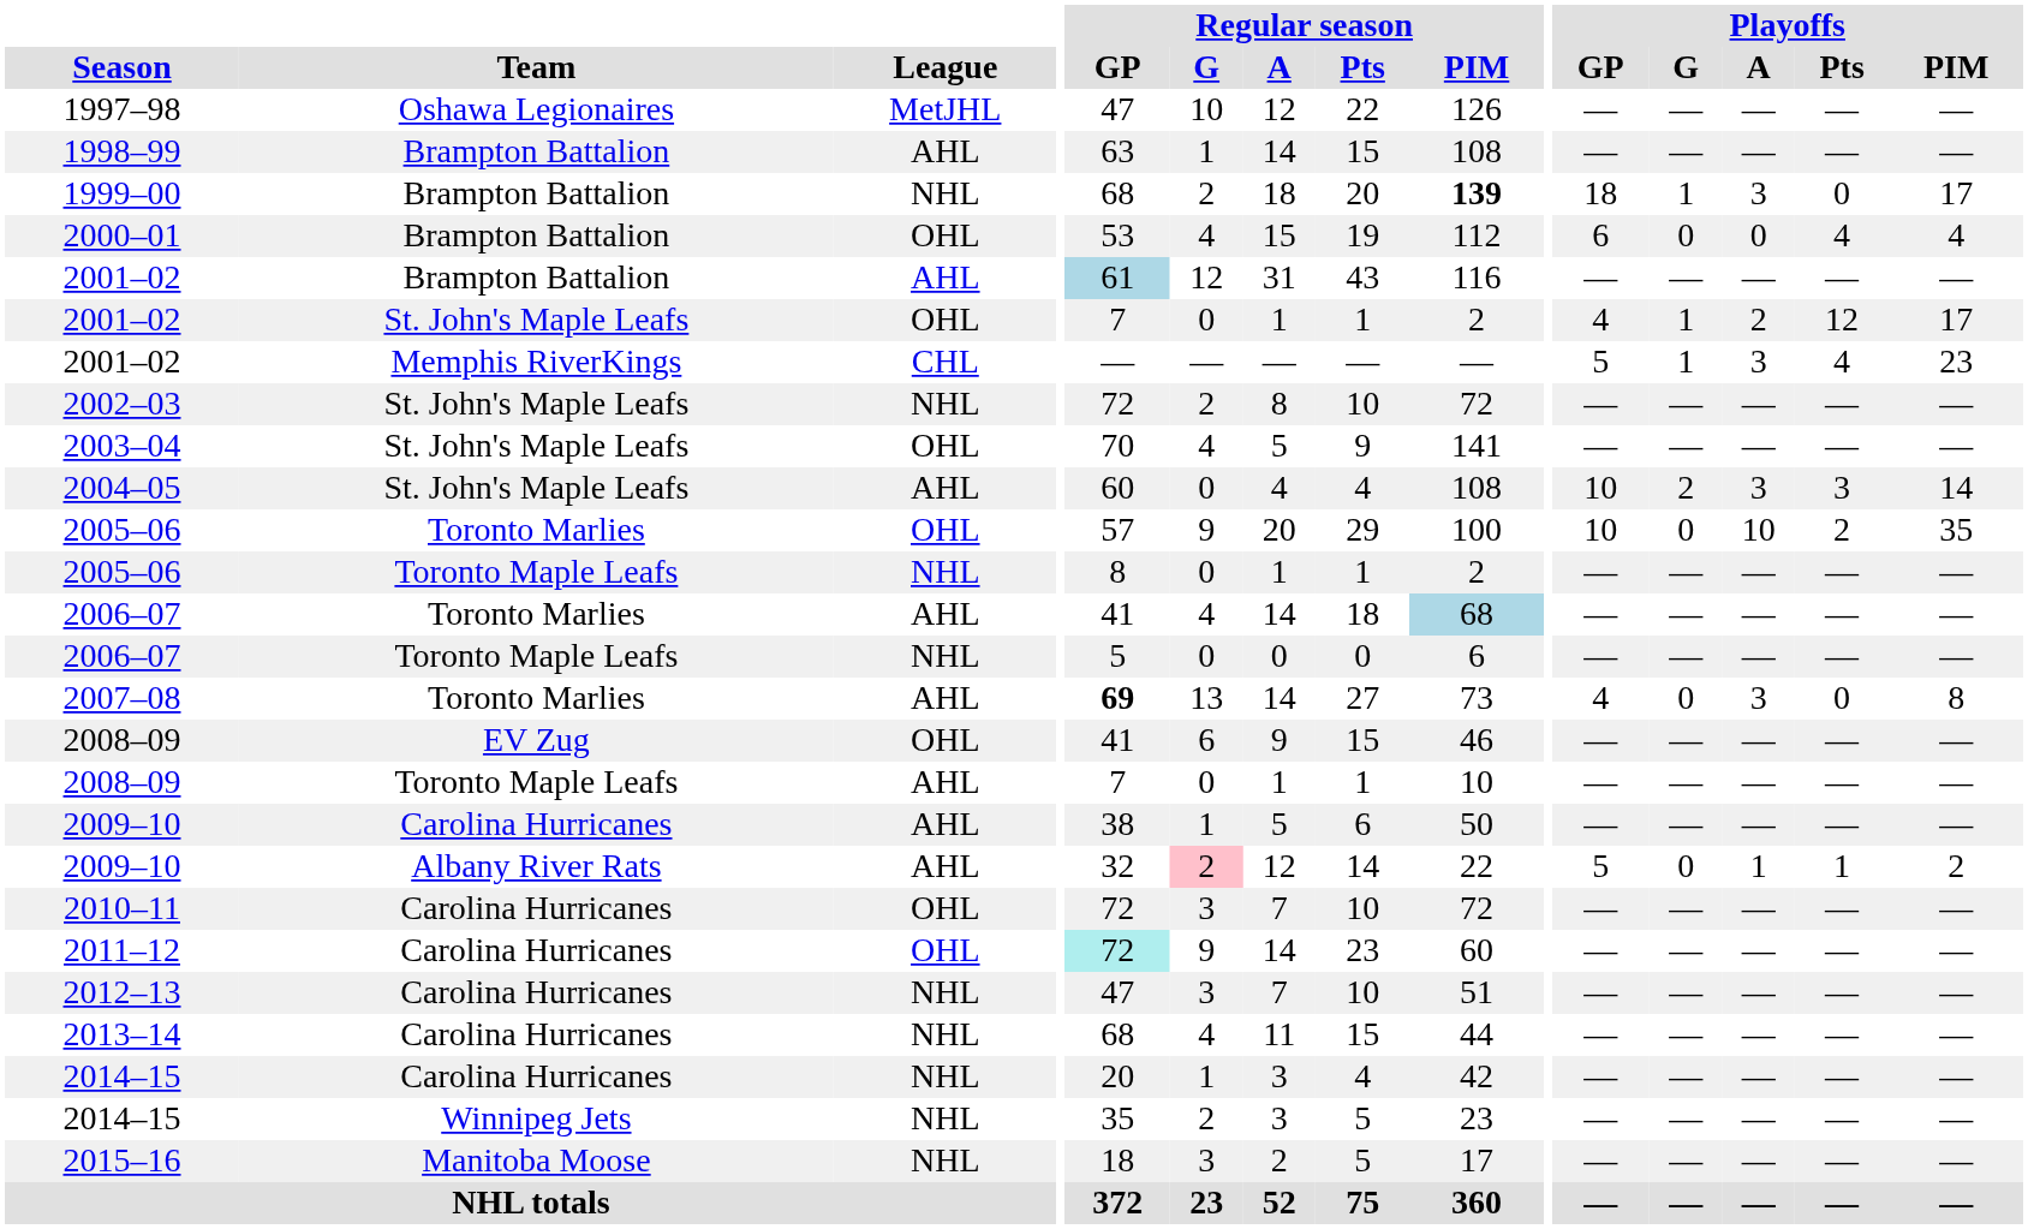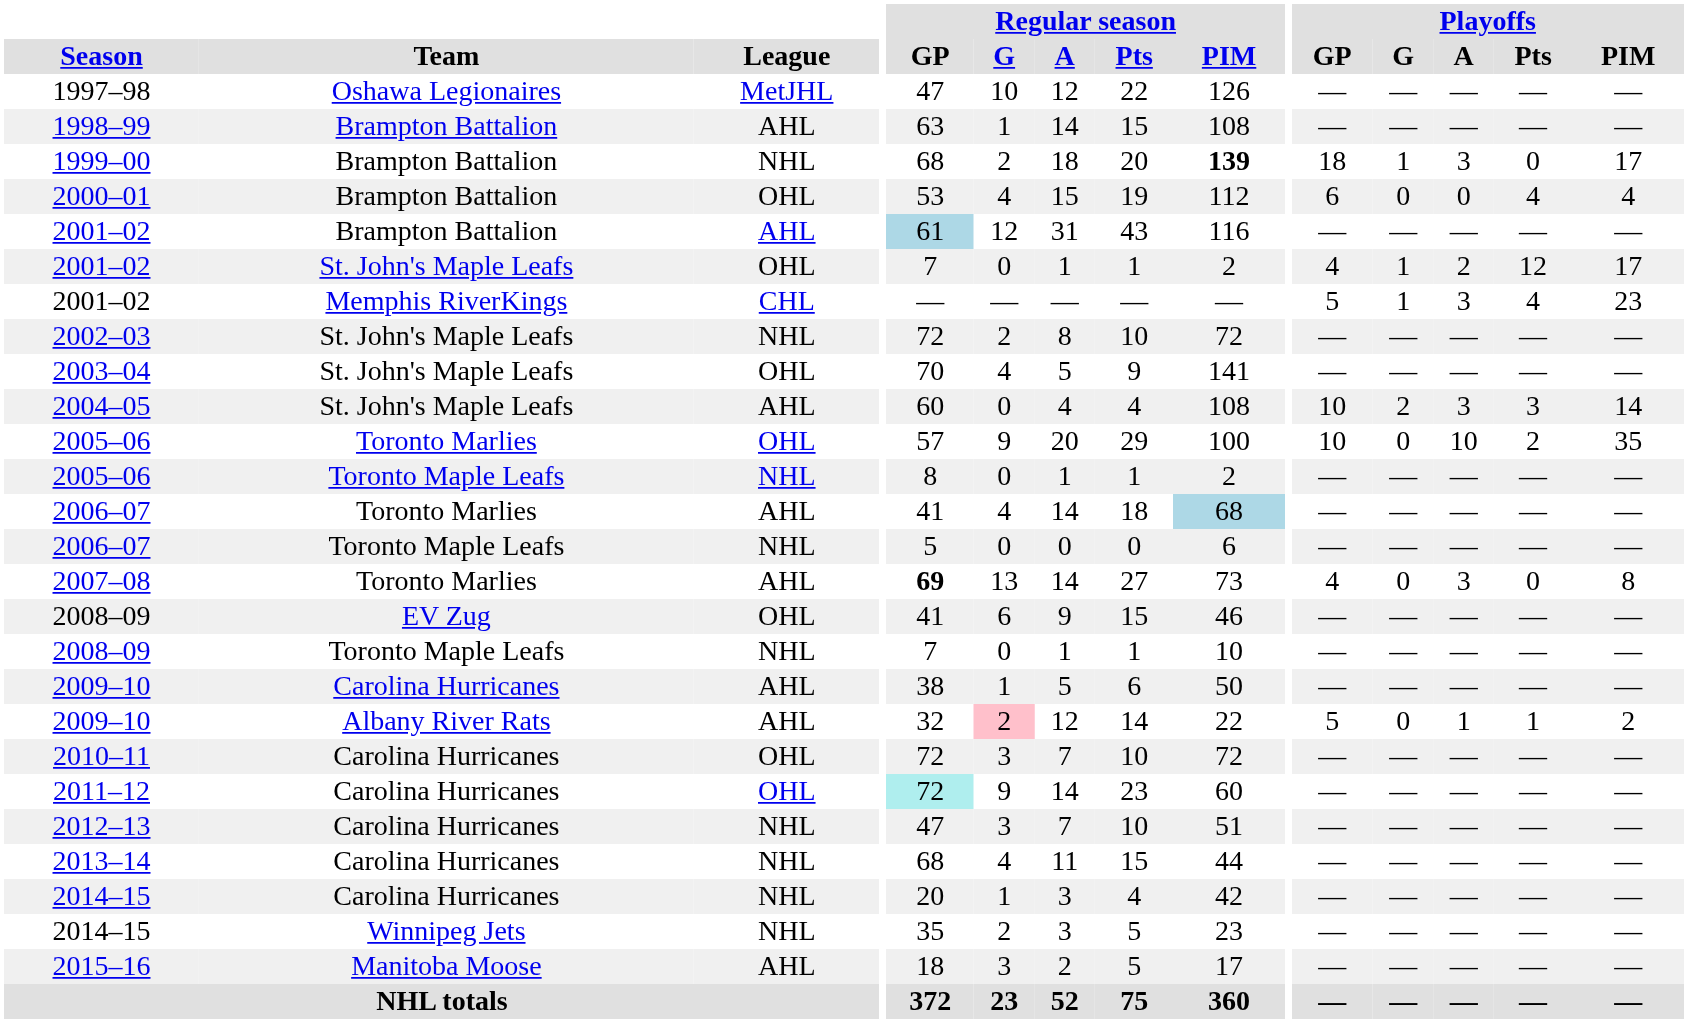2008–09 / Toronto Maple Leafs | League: AHL -> NHL
2015–16 | League: NHL -> AHL
